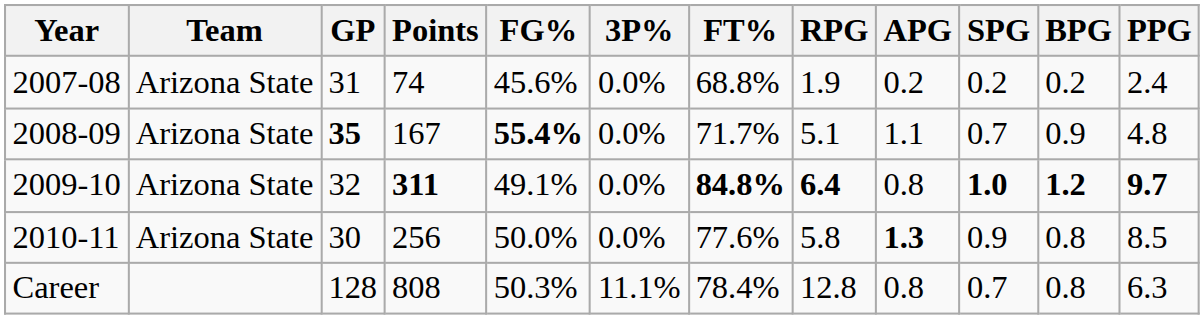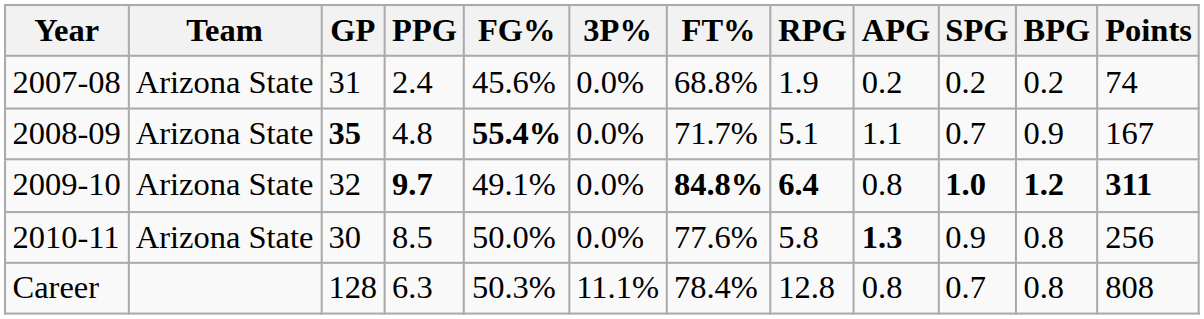columns swapped: Points <-> PPG
